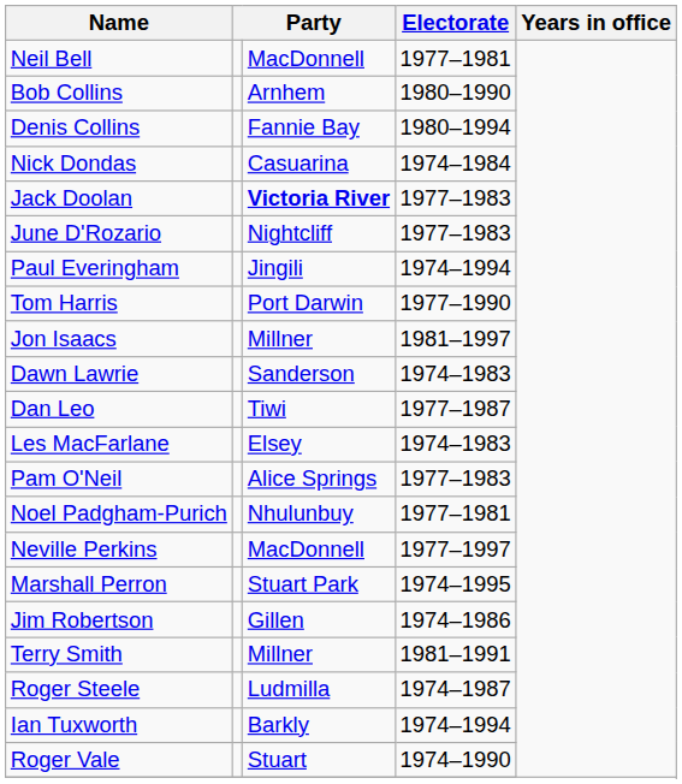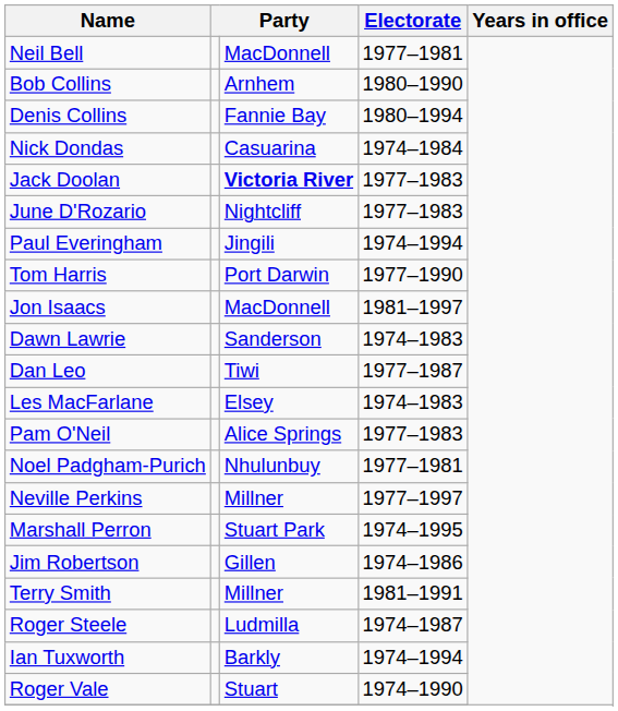Jon Isaacs | column 3: Millner -> MacDonnell
Neville Perkins | column 3: MacDonnell -> Millner
